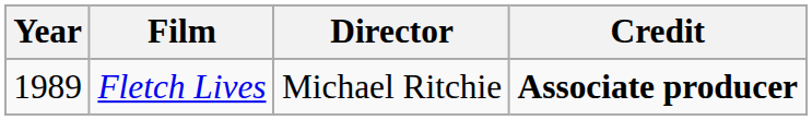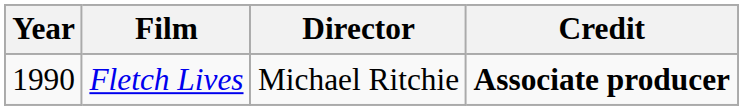Fletch Lives | Year: 1989 -> 1990
